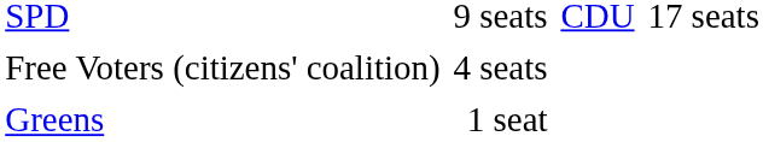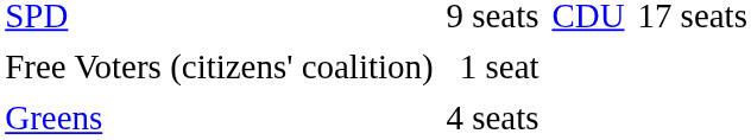Free Voters (citizens' coalition) | column 2: 4 seats -> 1 seat
Greens | column 2: 1 seat -> 4 seats
